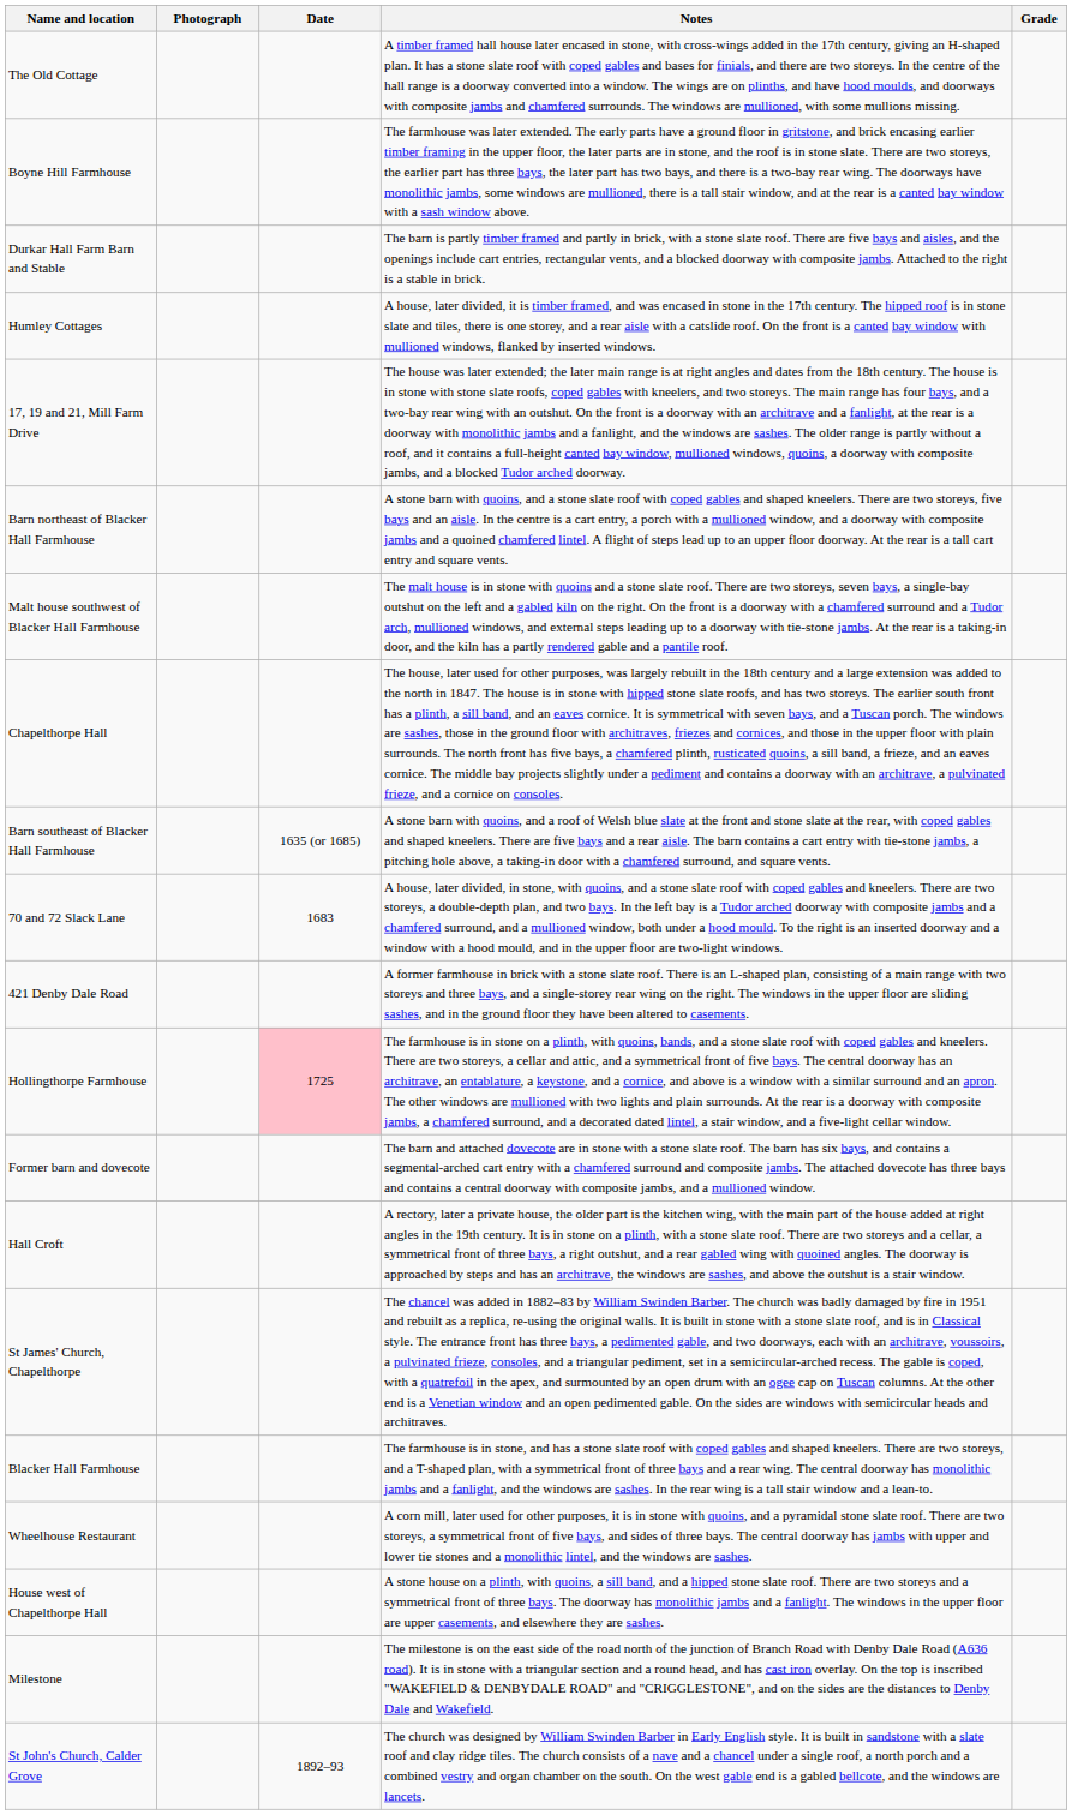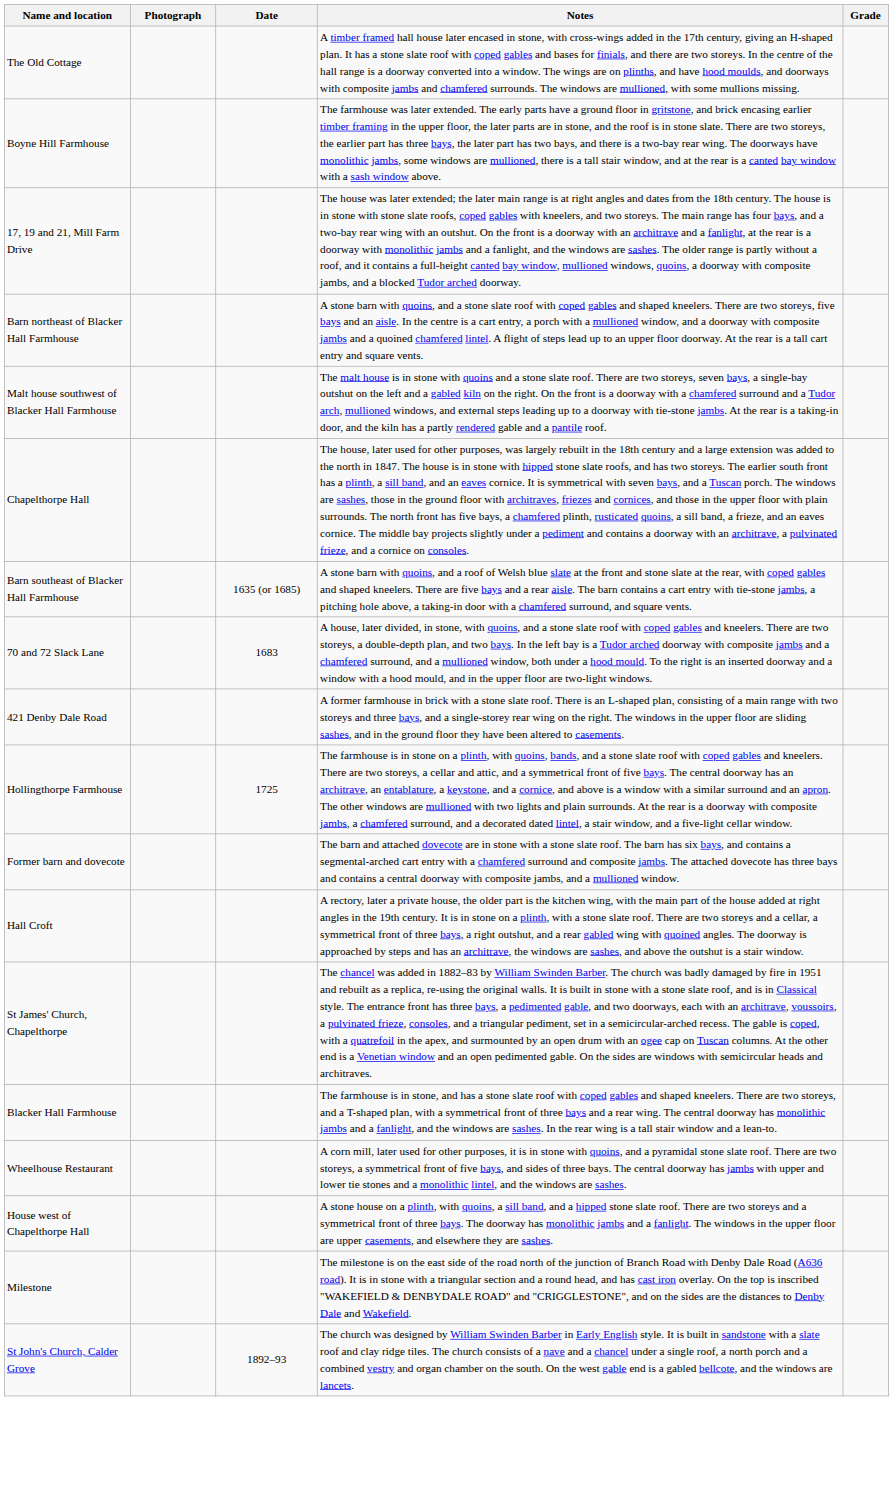- row: Durkar Hall Farm Barn and Stable | The barn is partly timber framed and partly in brick, with a stone slate roof. There are five bays and aisles, and the openings include cart entries, rectangular vents, and a blocked doorway with composite jambs. Attached to the right is a stable in brick.
- row: Humley Cottages | A house, later divided, it is timber framed, and was encased in stone in the 17th century. The hipped roof is in stone slate and tiles, there is one storey, and a rear aisle with a catslide roof. On the front is a canted bay window with mullioned windows, flanked by inserted windows.
Hollingthorpe Farmhouse | Date: pink background -> no background
